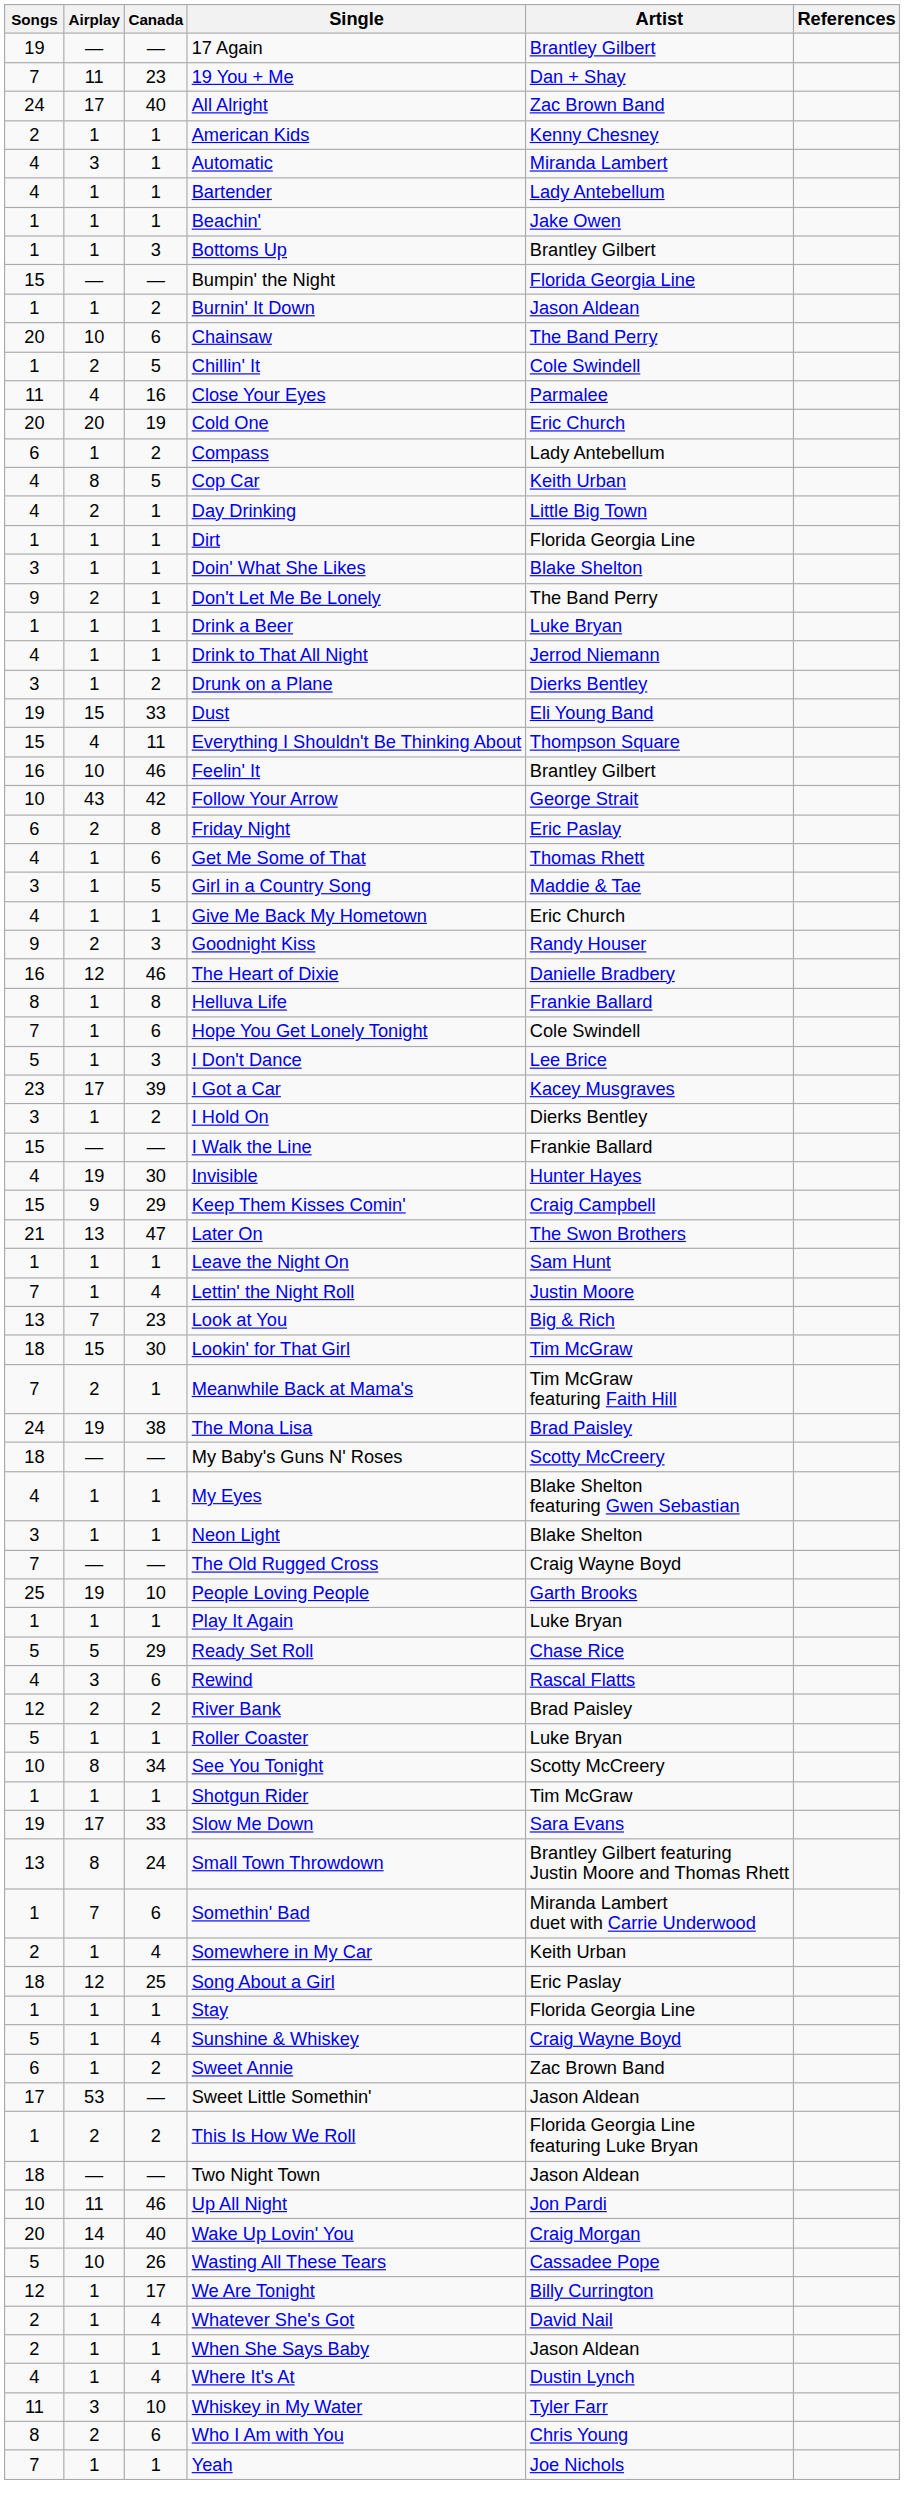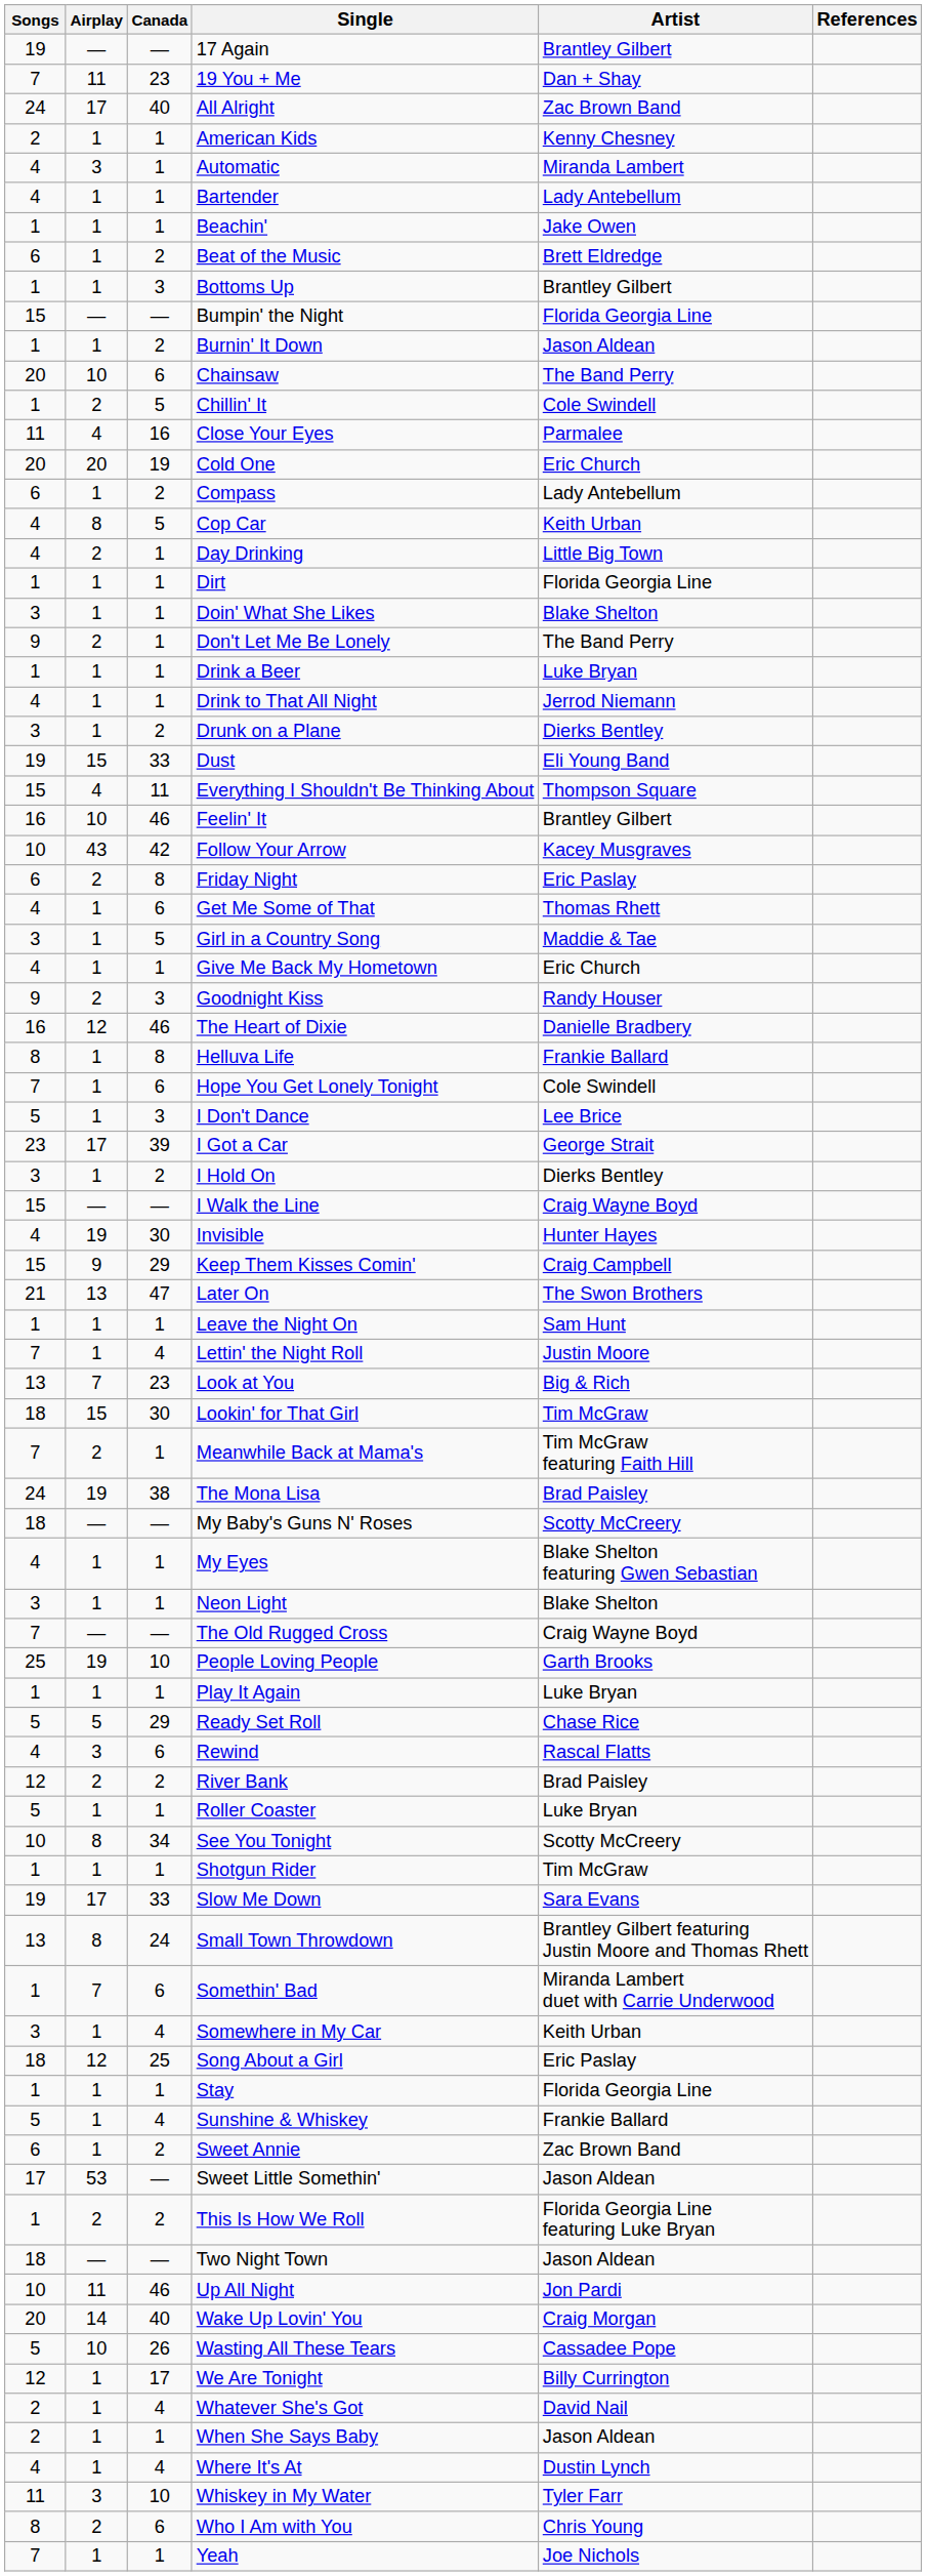+ row: 6 | 1 | 2 | Beat of the Music | Brett Eldredge
Follow Your Arrow | Artist: George Strait -> Kacey Musgraves
I Got a Car | Artist: Kacey Musgraves -> George Strait
I Walk the Line | Artist: Frankie Ballard -> Craig Wayne Boyd
Somewhere in My Car | Songs: 2 -> 3
Sunshine & Whiskey | Artist: Craig Wayne Boyd -> Frankie Ballard
